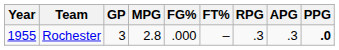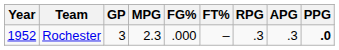Rochester | Year: 1955 -> 1952
Rochester | MPG: 2.8 -> 2.3
